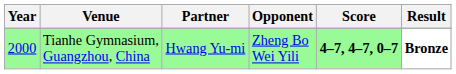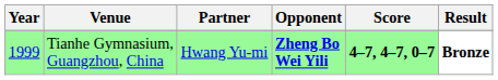Tianhe Gymnasium, Guangzhou, China | Year: 2000 -> 1999
Tianhe Gymnasium, Guangzhou, China | Opponent: normal -> bold
